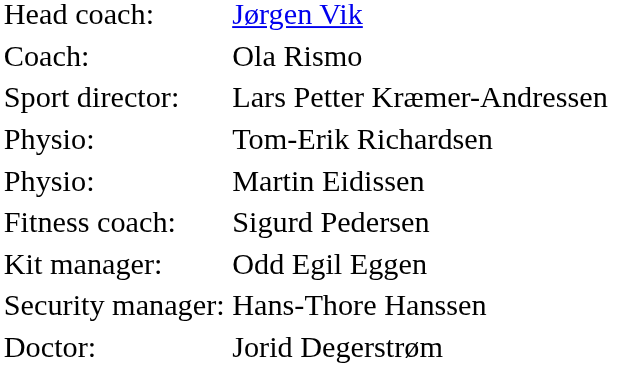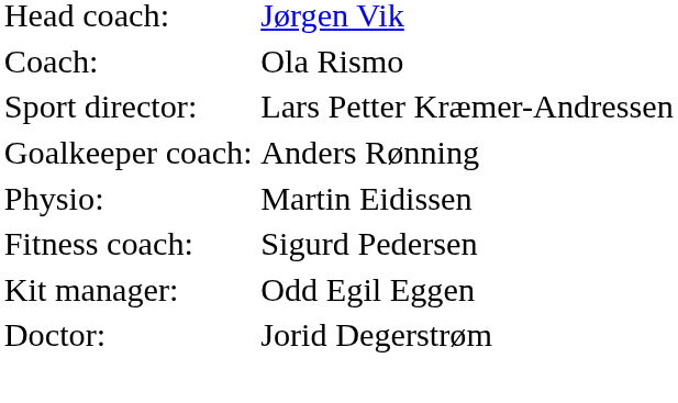+ row: Goalkeeper coach: | Anders Rønning
- row: Physio: | Tom-Erik Richardsen
- row: Security manager: | Hans-Thore Hanssen
